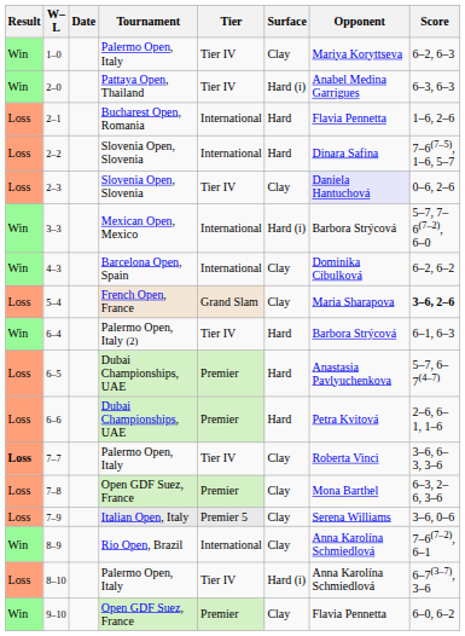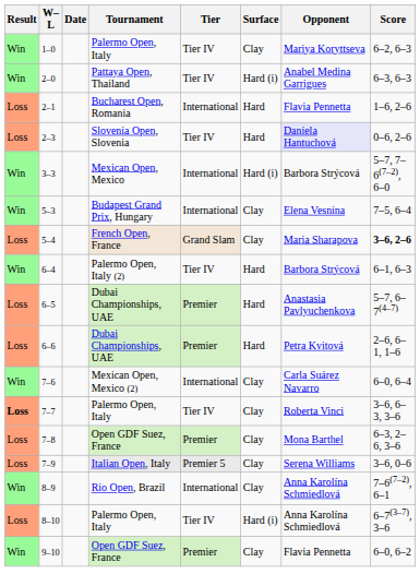- row: Loss | 2–2 | Slovenia Open, Slovenia | International | Hard | Dinara Safina | 7–6(7–5), 1–6, 5–7
2–3 | Surface: Clay -> Hard
- row: Win | 4–3 | Barcelona Open, Spain | International | Clay | Dominika Cibulková | 6–2, 6–2
+ row: Win | 5–3 | Budapest Grand Prix, Hungary | International | Clay | Elena Vesnina | 7–5, 6–4
+ row: Win | 7–6 | Mexican Open, Mexico (2) | International | Clay | Carla Suárez Navarro | 6–0, 6–4
